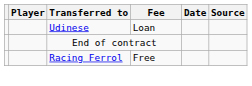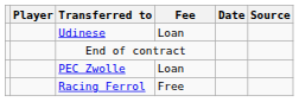+ row: PEC Zwolle | Loan
